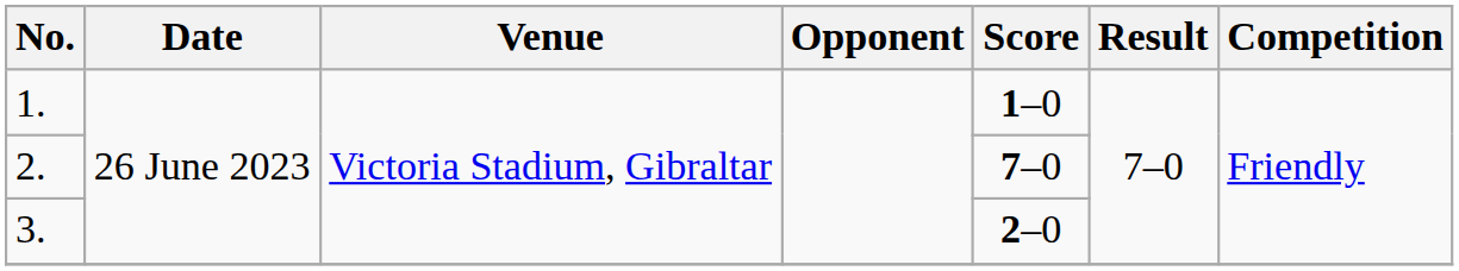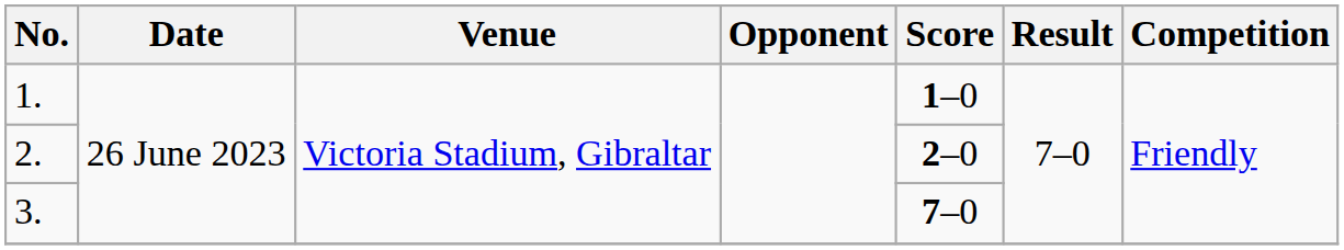2. | Score: 7–0 -> 2–0
3. | Score: 2–0 -> 7–0
